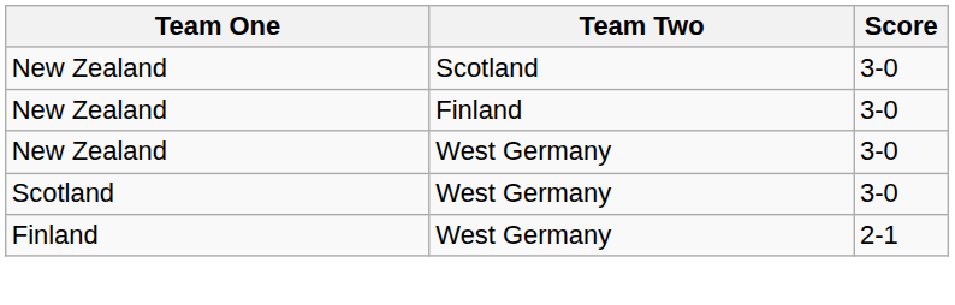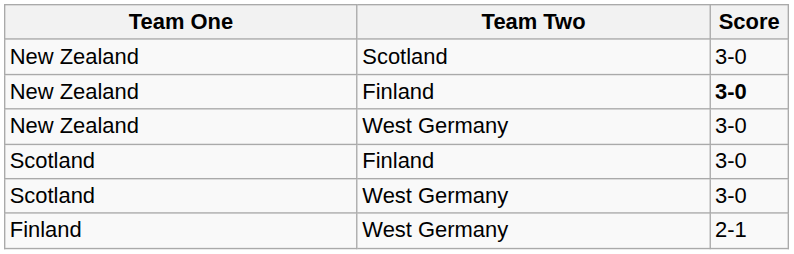New Zealand / Finland | Score: normal -> bold
+ row: Scotland | Finland | 3-0
